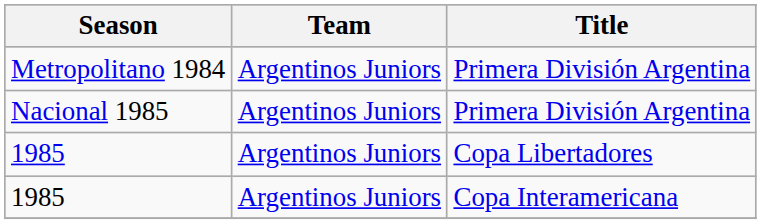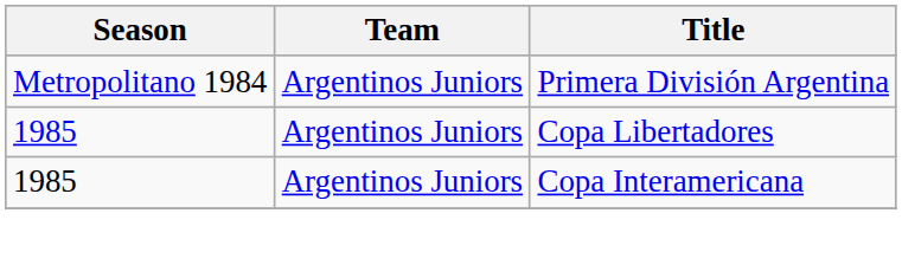- row: Nacional 1985 | Argentinos Juniors | Primera División Argentina
